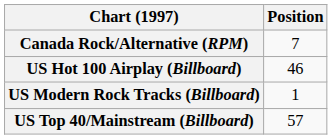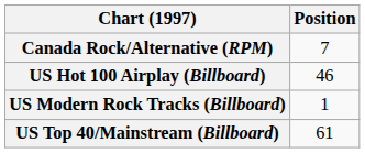US Top 40/Mainstream (Billboard) | Position: 57 -> 61
